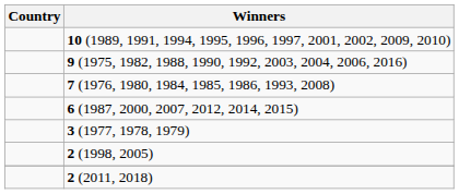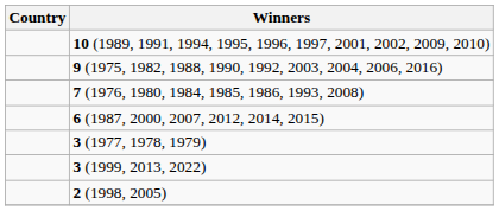+ row: 3 (1999, 2013, 2022)
- row: 2 (2011, 2018)
